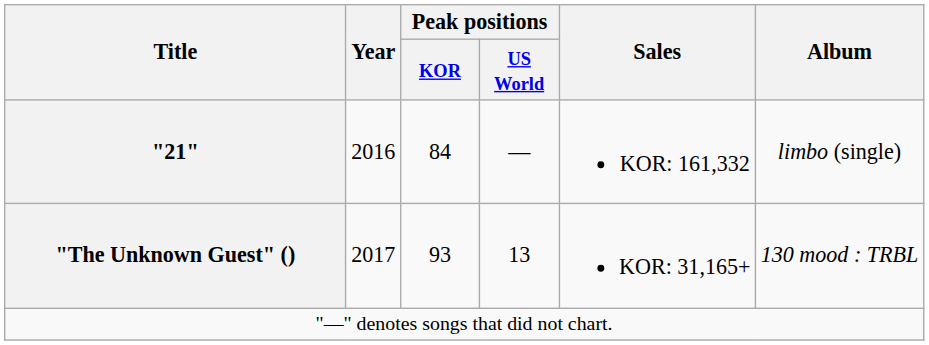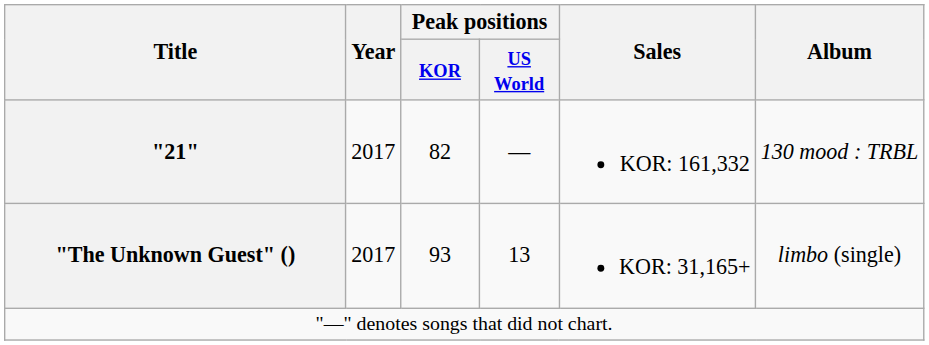"21" | Year: 2016 -> 2017
"21" | Peak positions / KOR: 84 -> 82
"21" | Album: limbo (single) -> 130 mood : TRBL
"The Unknown Guest" () | Album: 130 mood : TRBL -> limbo (single)
